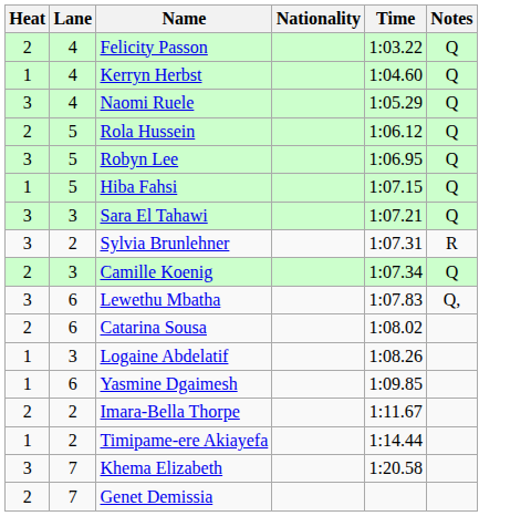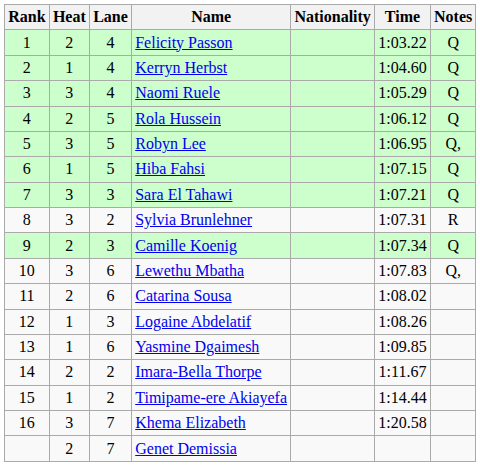+ column: Rank | 1 | 2 | 3 | 4 | 5 | 6 | 7 | 8 | 9 | 10 | 11 | 12 | 13 | 14 | 15 | 16
Robyn Lee | Notes: Q -> Q,
